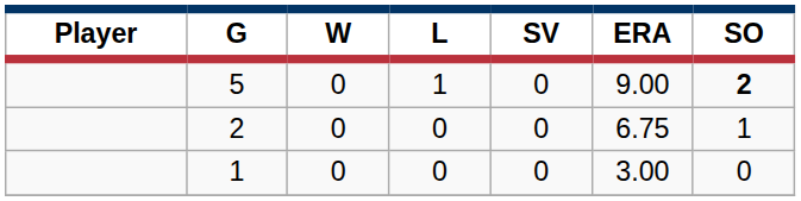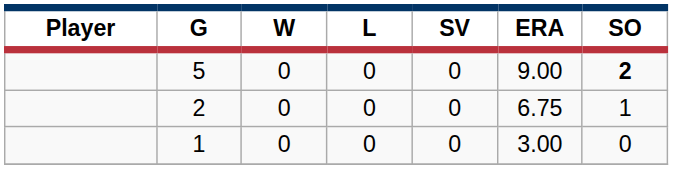5 | L: 1 -> 0
